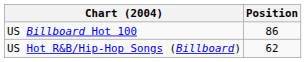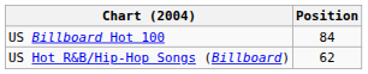US Billboard Hot 100 | Position: 86 -> 84
